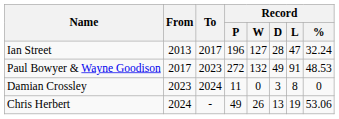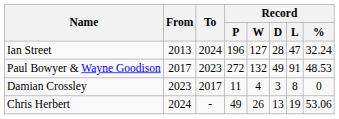Ian Street | To: 2017 -> 2024
Damian Crossley | To: 2024 -> 2017
Damian Crossley | Record / W: 0 -> 4
